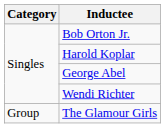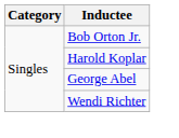- row: Group | The Glamour Girls
